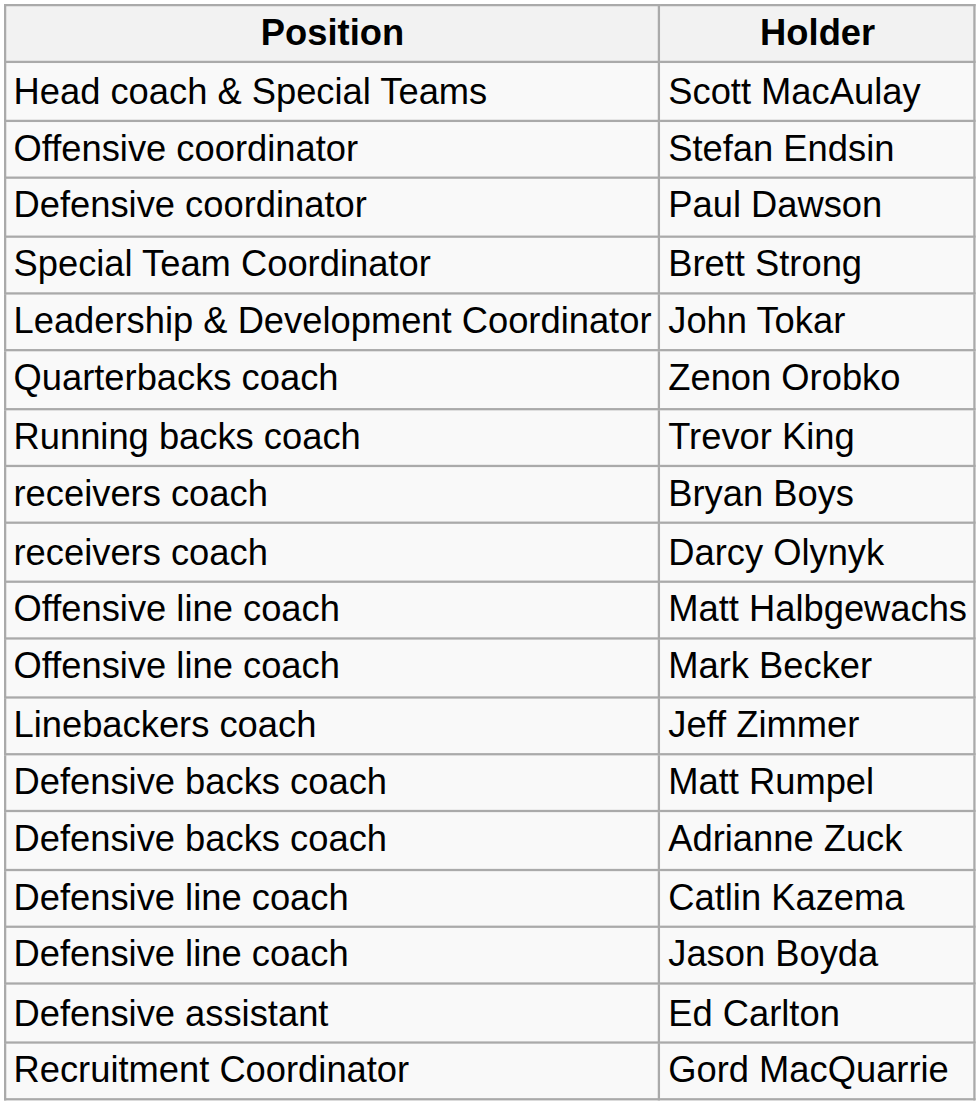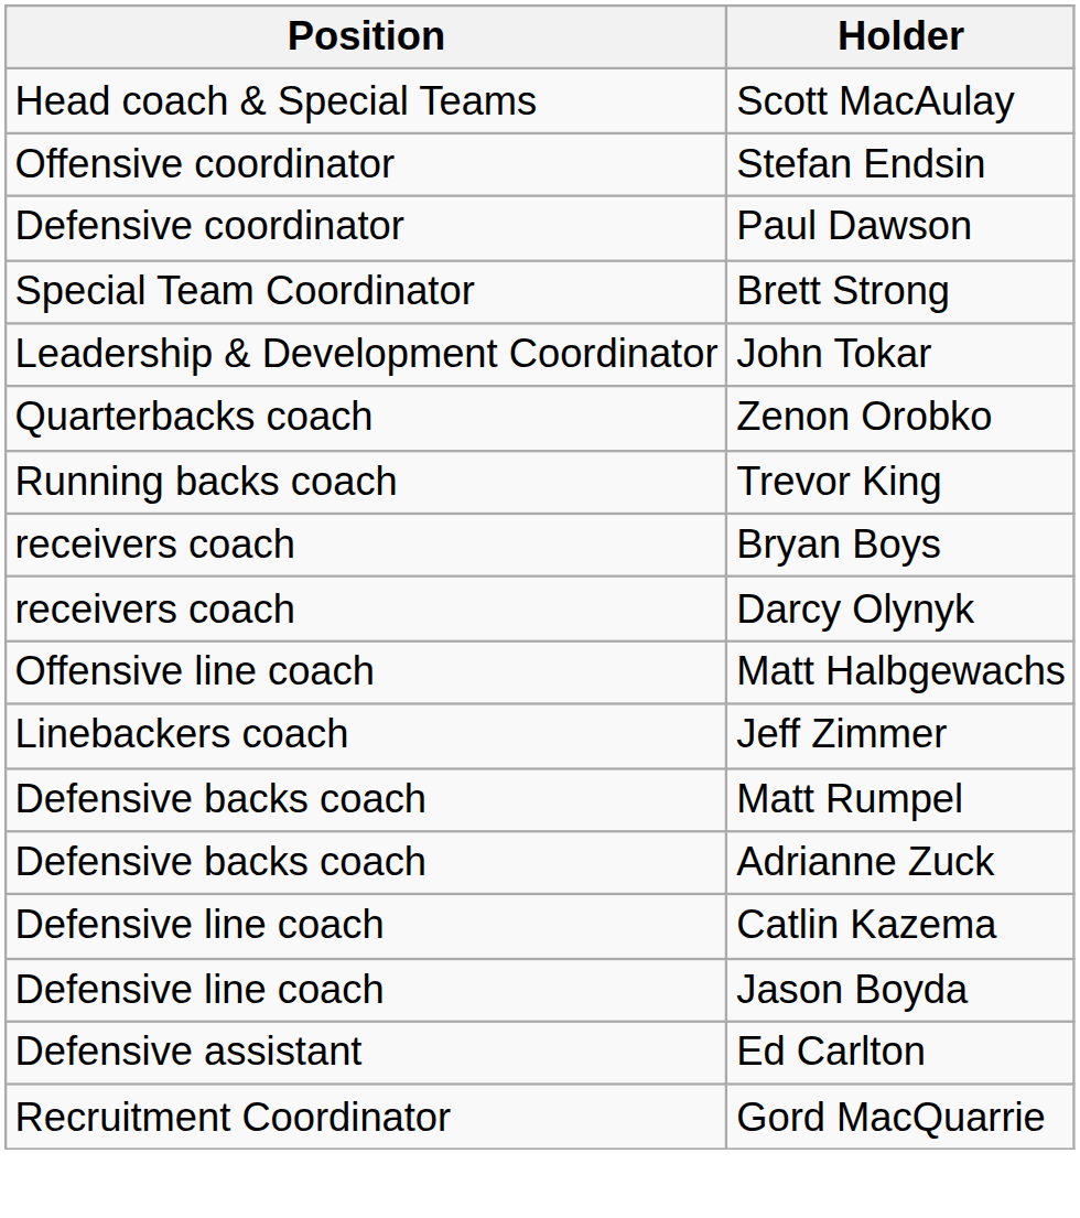- row: Offensive line coach | Mark Becker
